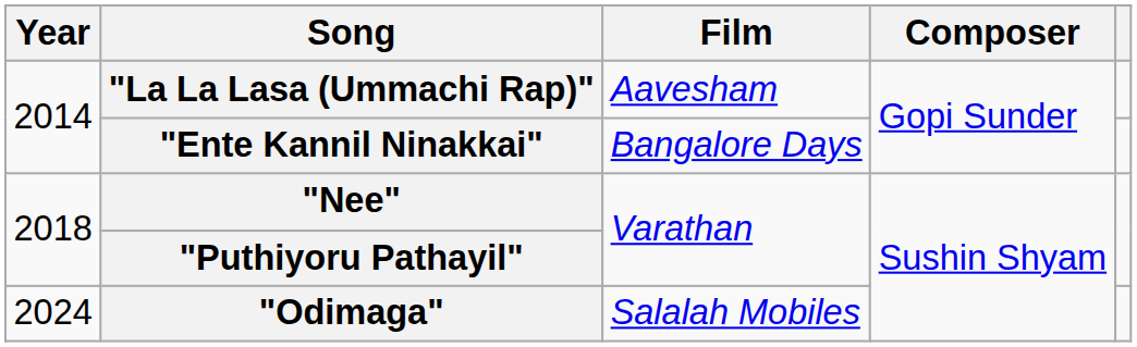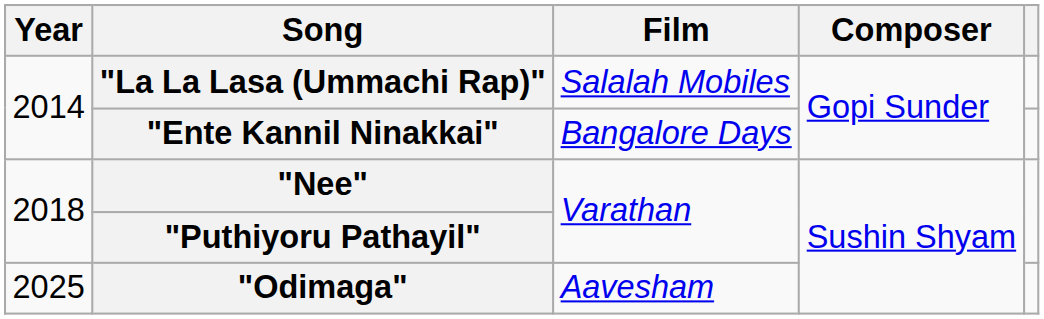"La La Lasa (Ummachi Rap)" | Film: Aavesham -> Salalah Mobiles
"Odimaga" | Year: 2024 -> 2025
"Odimaga" | Film: Salalah Mobiles -> Aavesham
